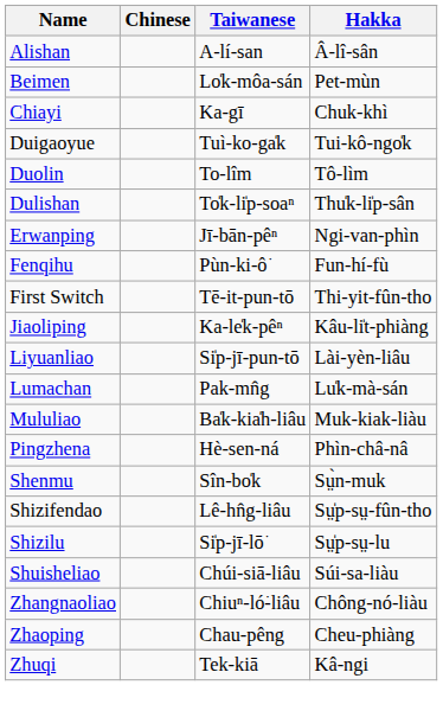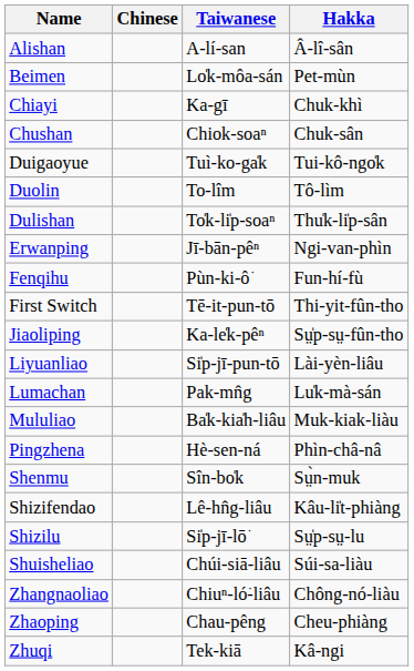+ row: Chushan | Chiok-soaⁿ | Chuk-sân
Jiaoliping | Hakka: Kâu-li̍t-phiàng -> Sṳ̍p-sṳ-fûn-tho
Shizifendao | Hakka: Sṳ̍p-sṳ-fûn-tho -> Kâu-li̍t-phiàng
